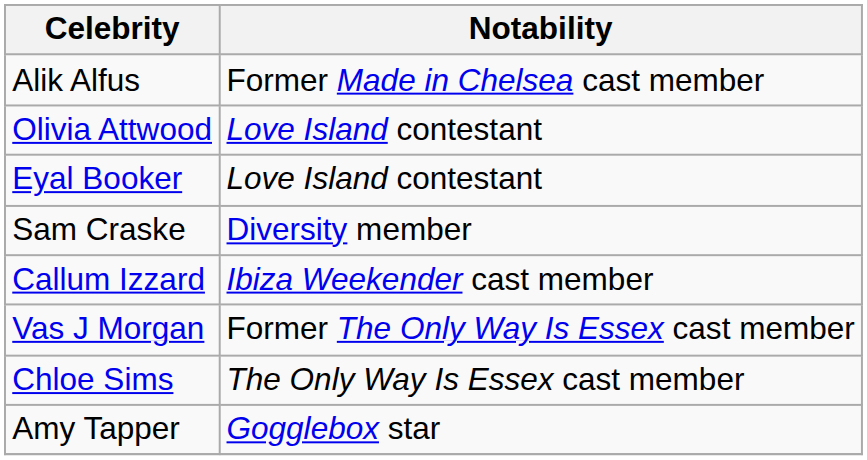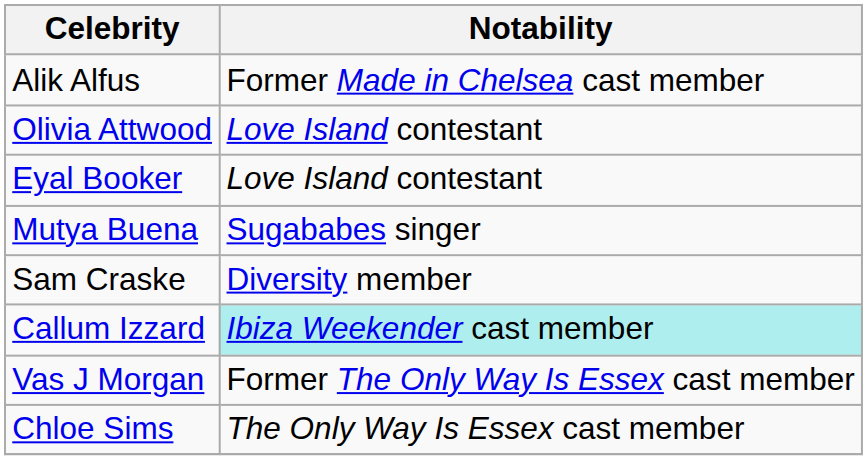+ row: Mutya Buena | Sugababes singer
Callum Izzard | Notability: no background -> paleturquoise background
- row: Amy Tapper | Gogglebox star
